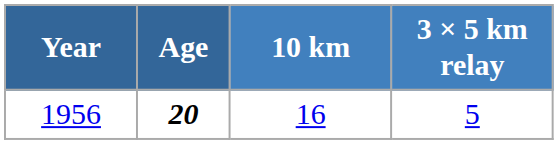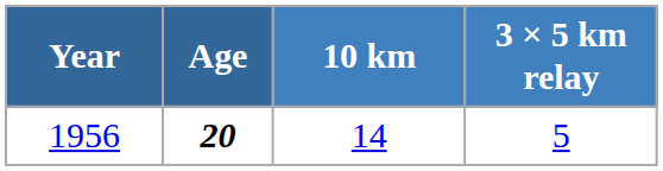1956 | 10 km: 16 -> 14
